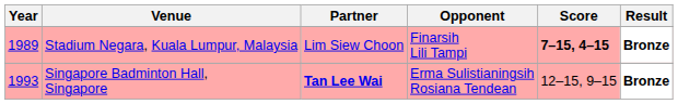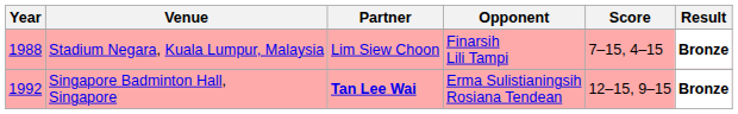Stadium Negara, Kuala Lumpur, Malaysia | Year: 1989 -> 1988
Stadium Negara, Kuala Lumpur, Malaysia | Score: bold -> normal
Singapore Badminton Hall, Singapore | Year: 1993 -> 1992
